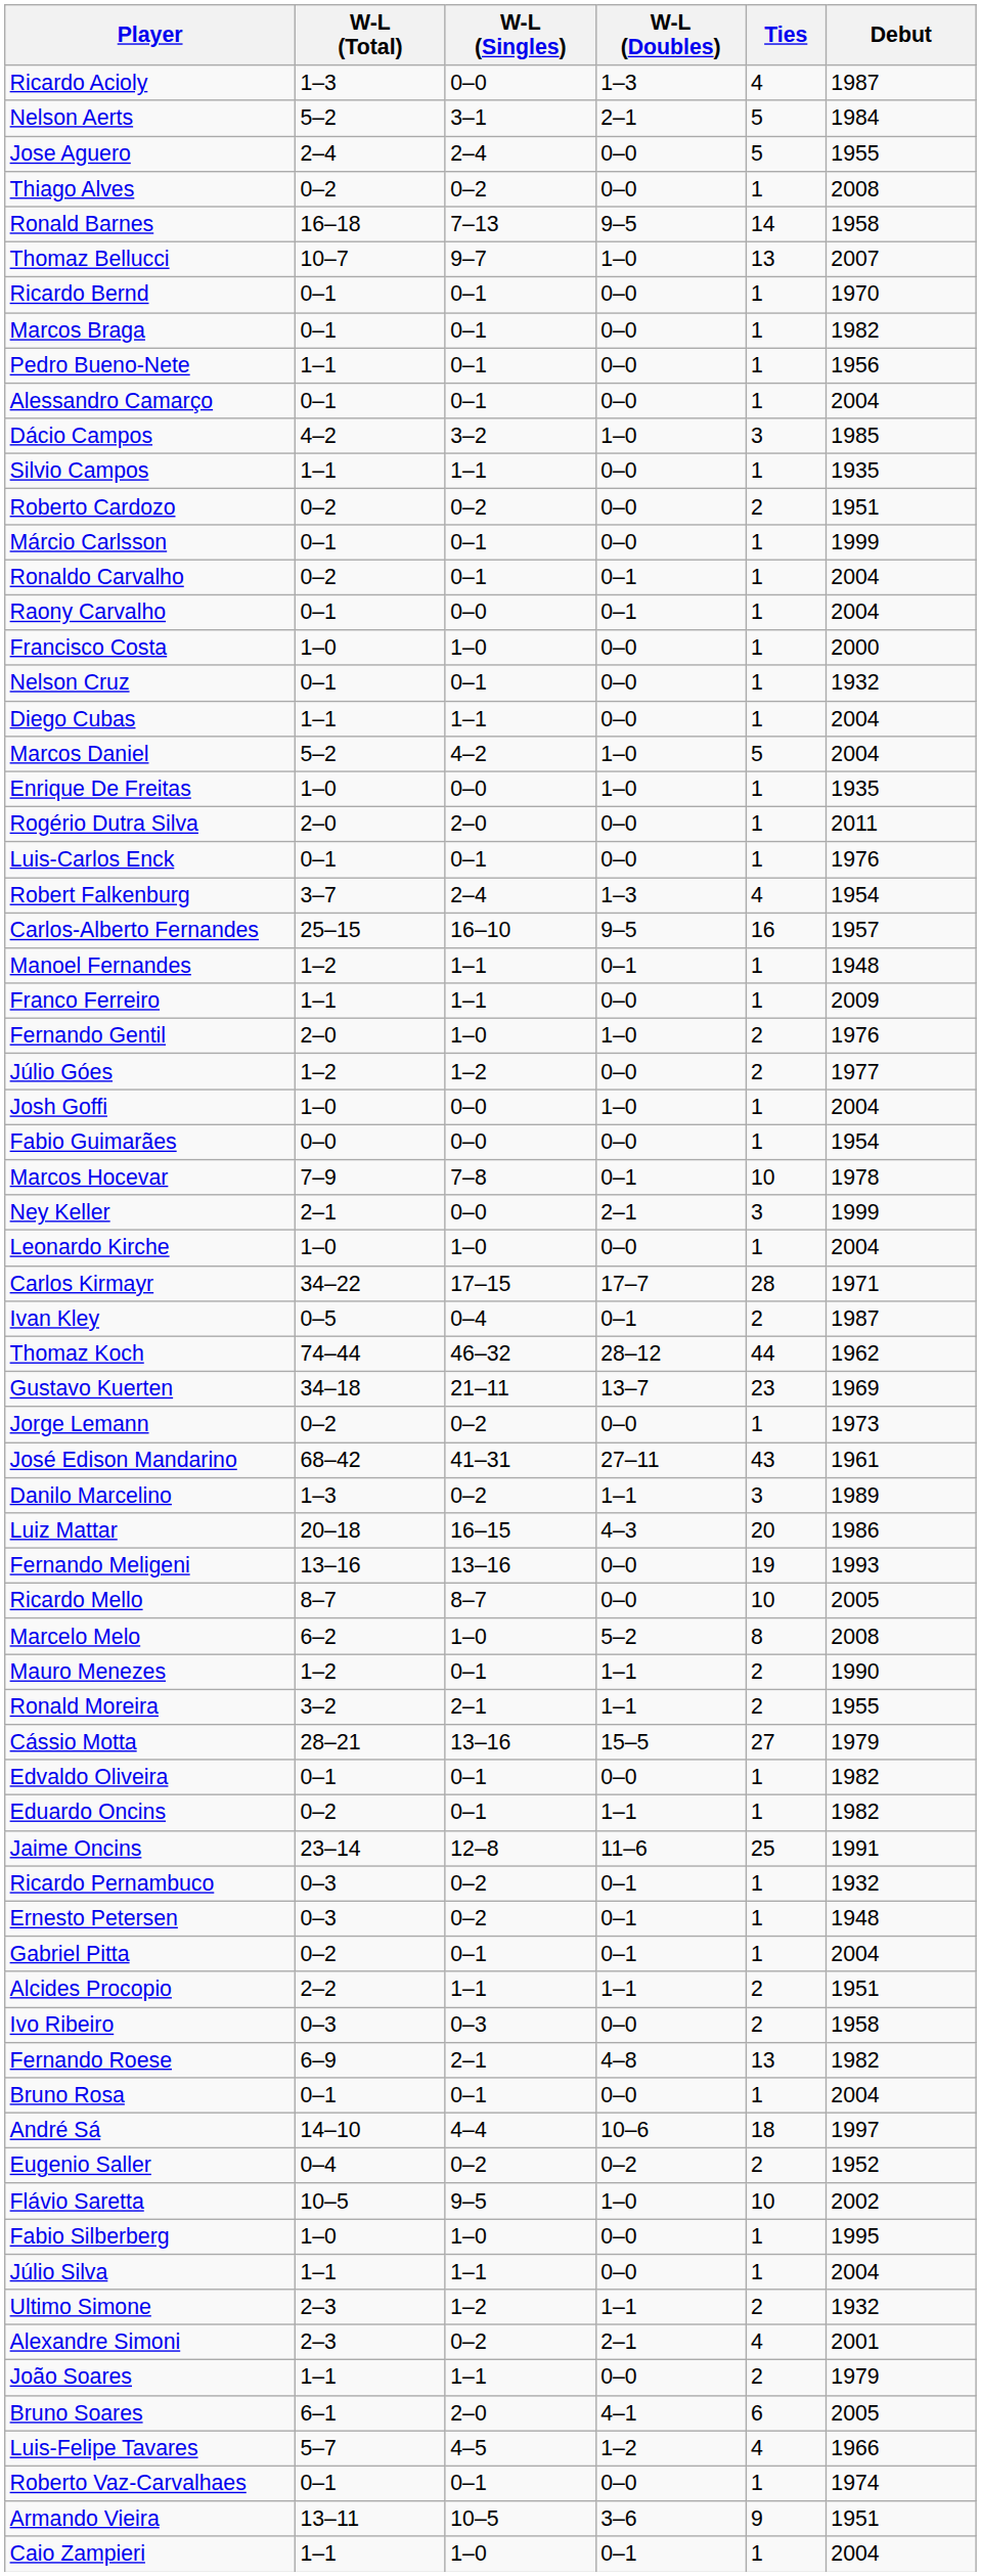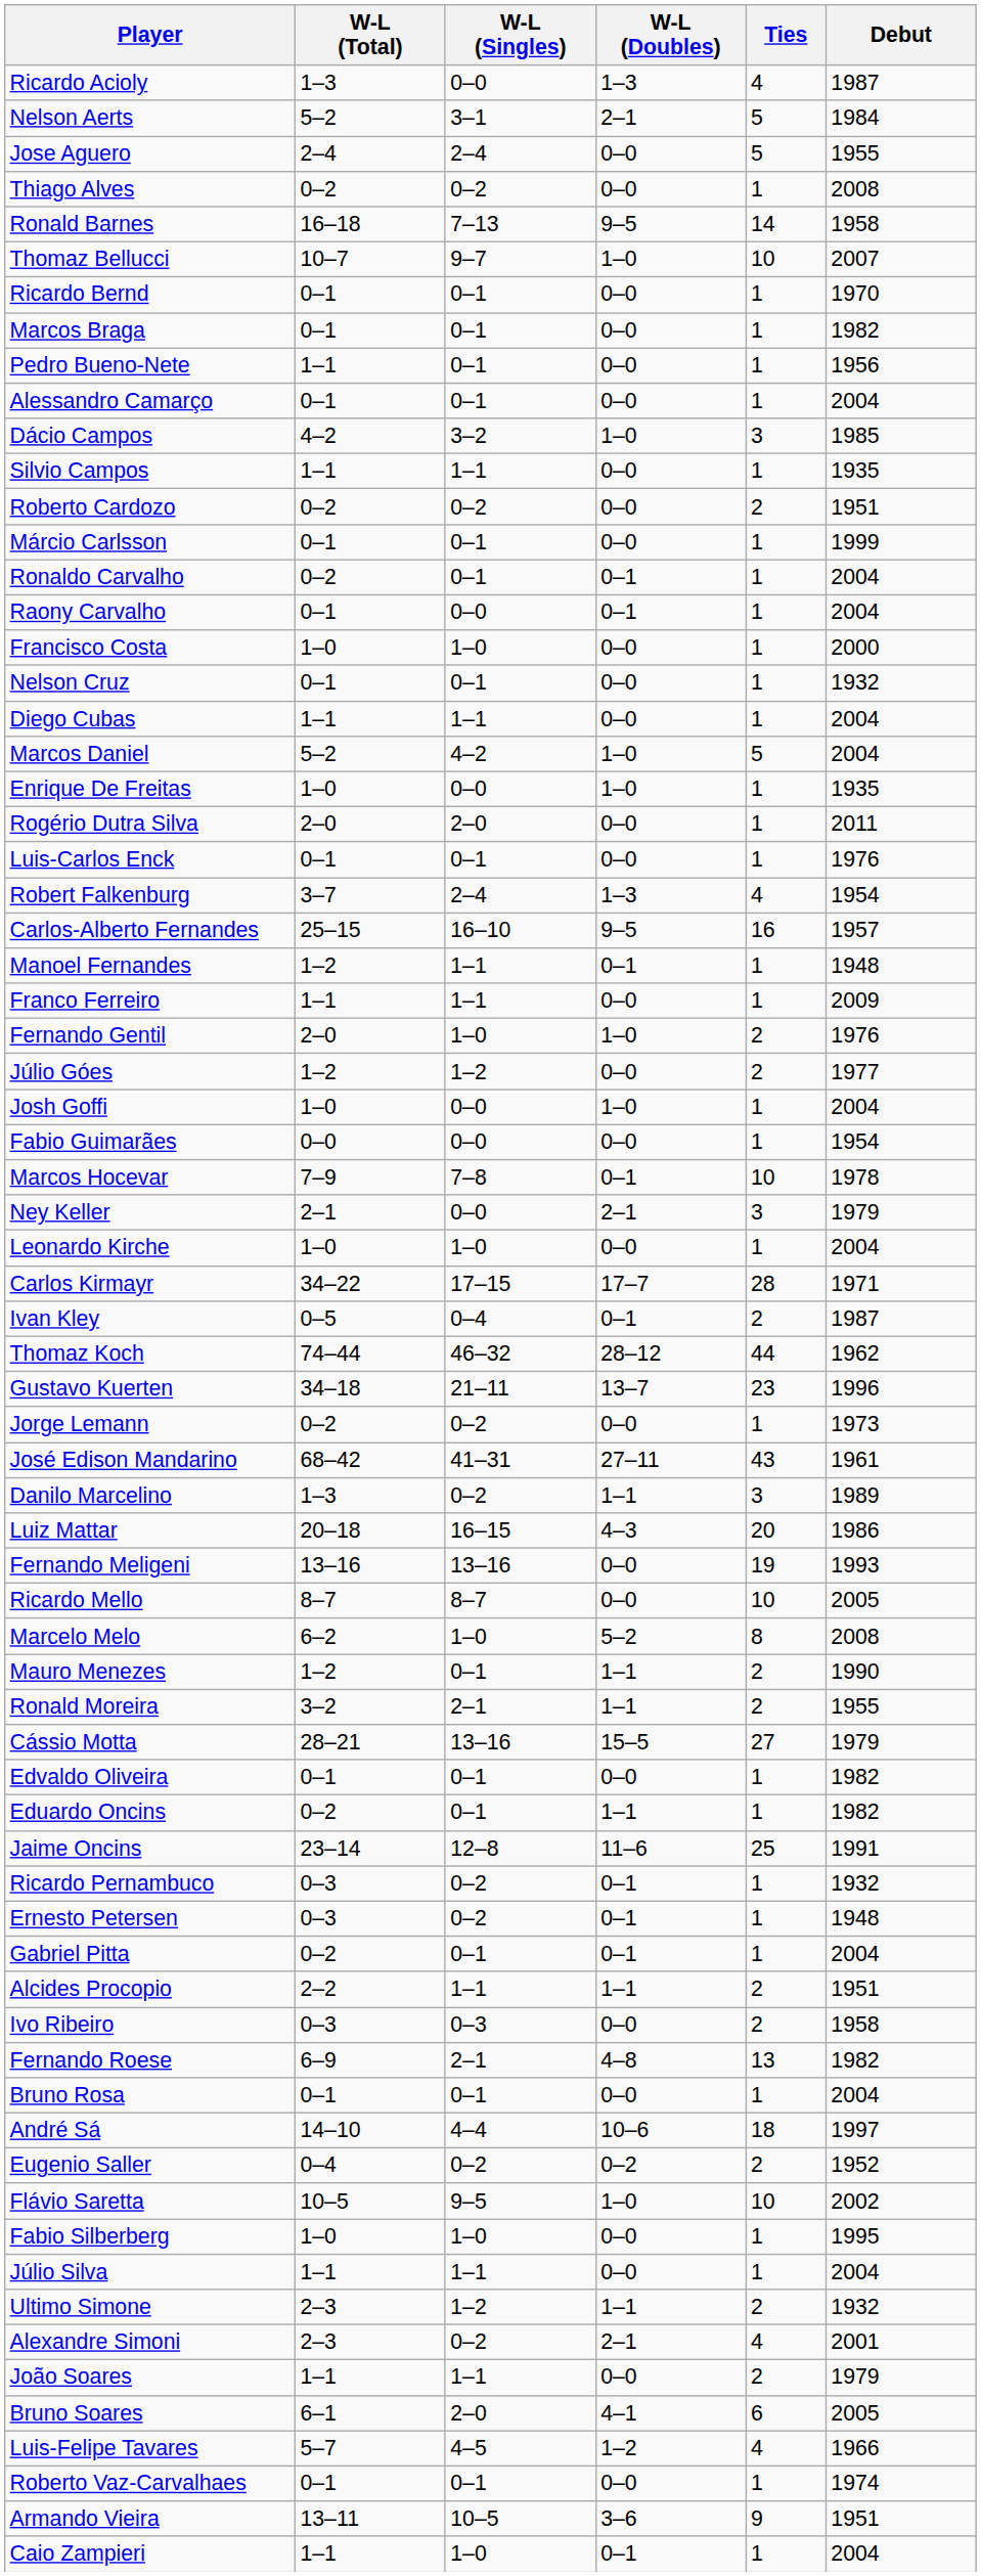Thomaz Bellucci | Ties: 13 -> 10
Ney Keller | Debut: 1999 -> 1979
Gustavo Kuerten | Debut: 1969 -> 1996
